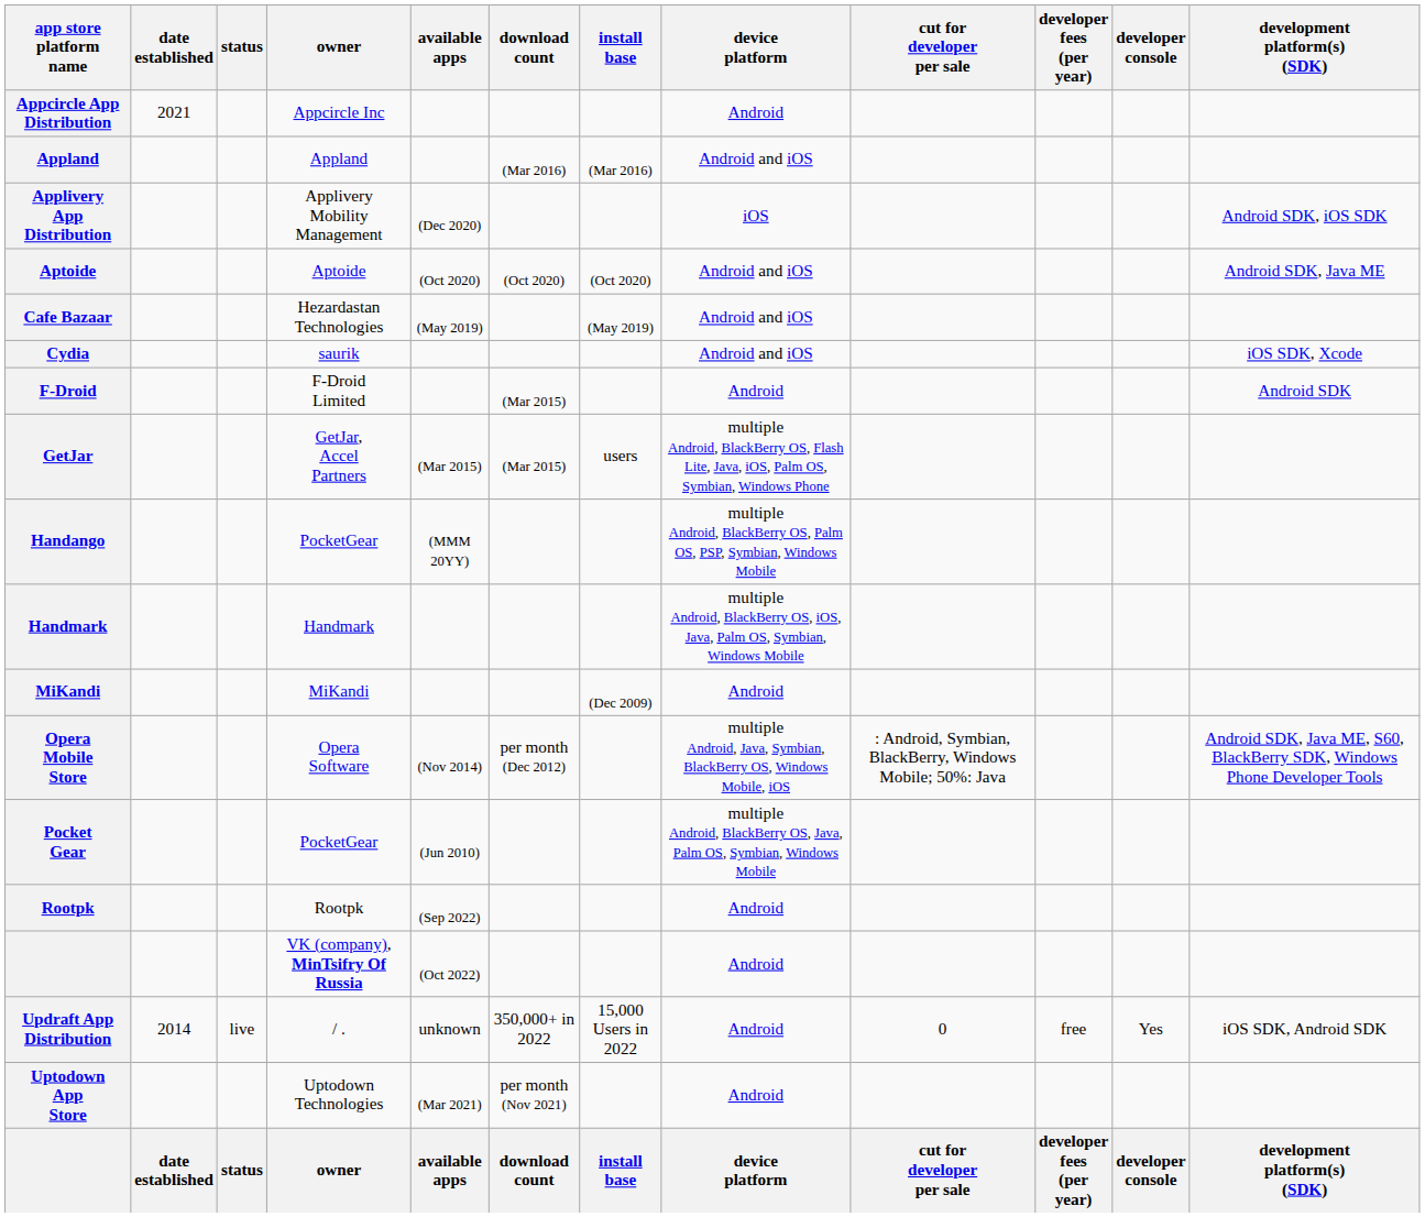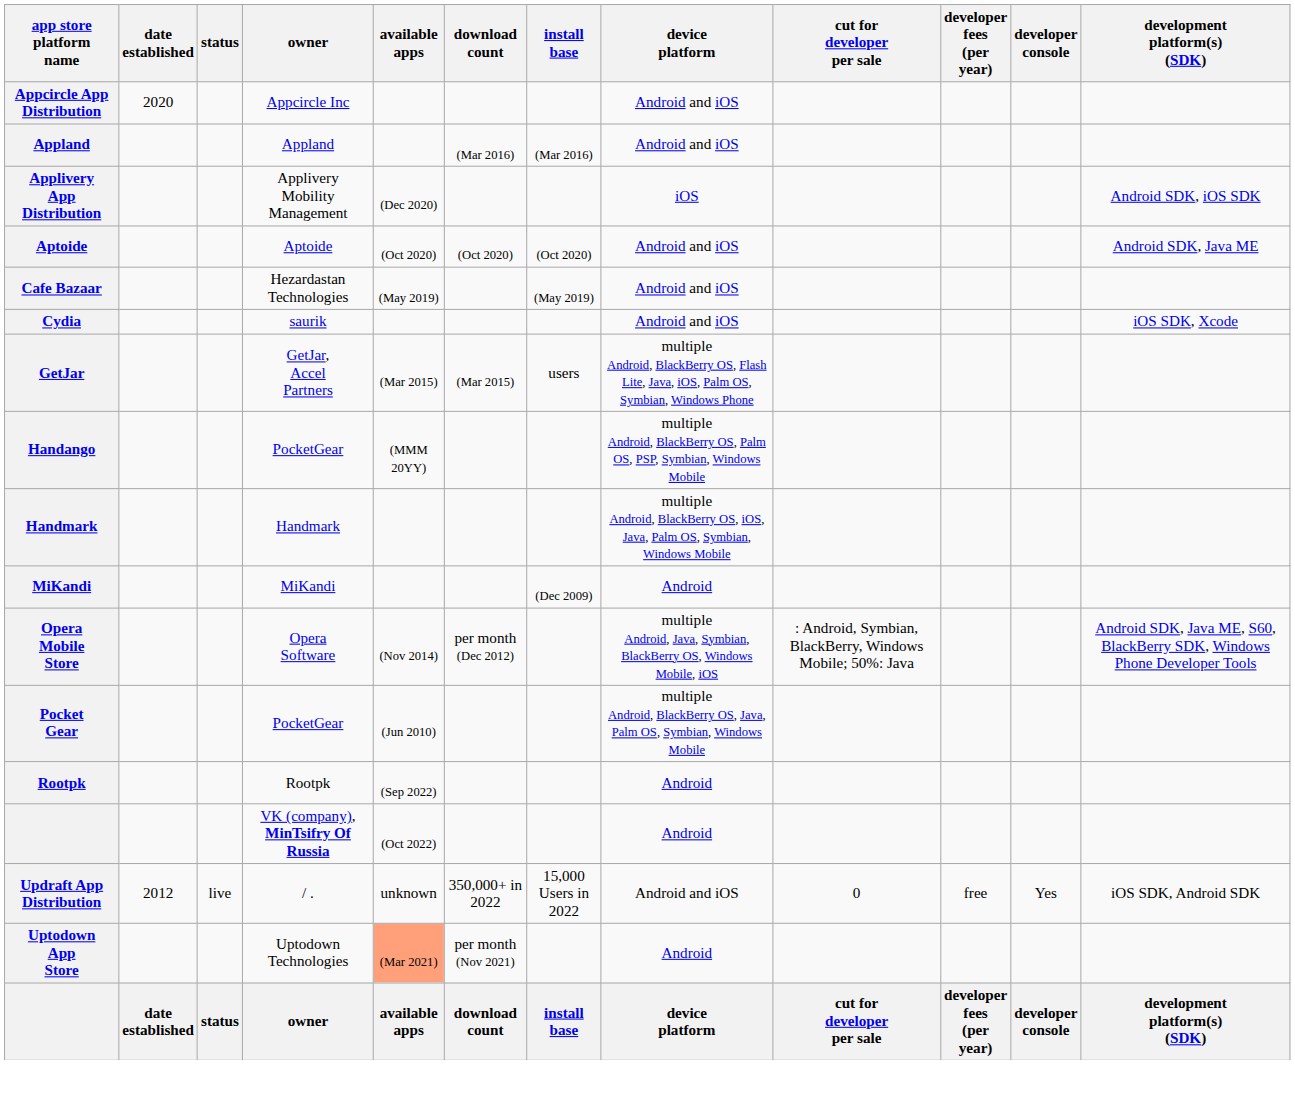Appcircle App Distribution | date established: 2021 -> 2020
Appcircle App Distribution | device platform: Android -> Android and iOS
- row: F-Droid | F-Droid Limited | (Mar 2015) | Android | Android SDK
Updraft App Distribution | date established: 2014 -> 2012
Updraft App Distribution | device platform: Android -> Android and iOS
Uptodown App Store | available apps: no background -> lightsalmon background
